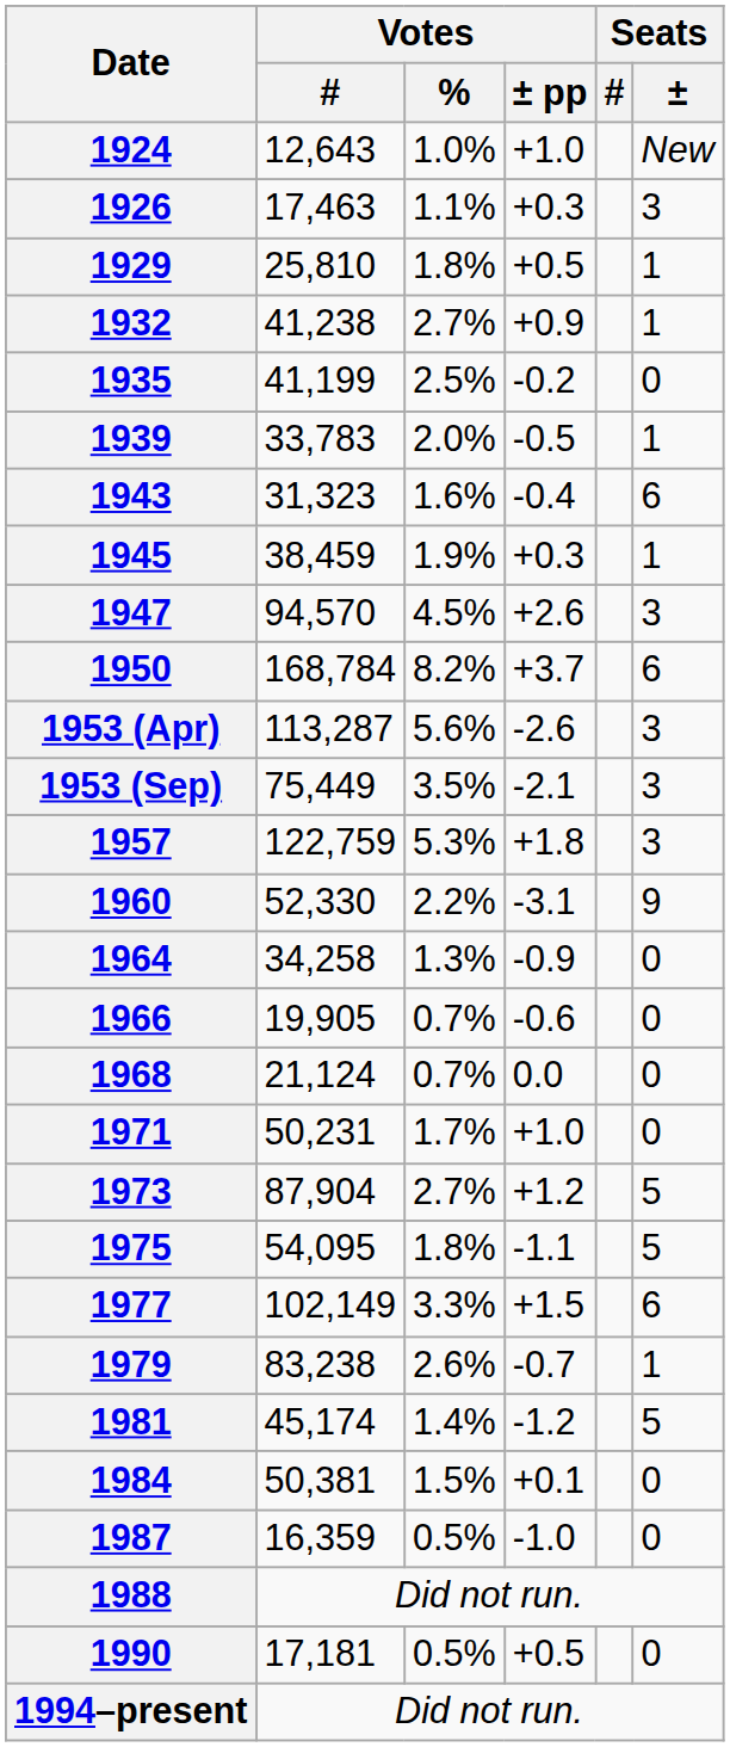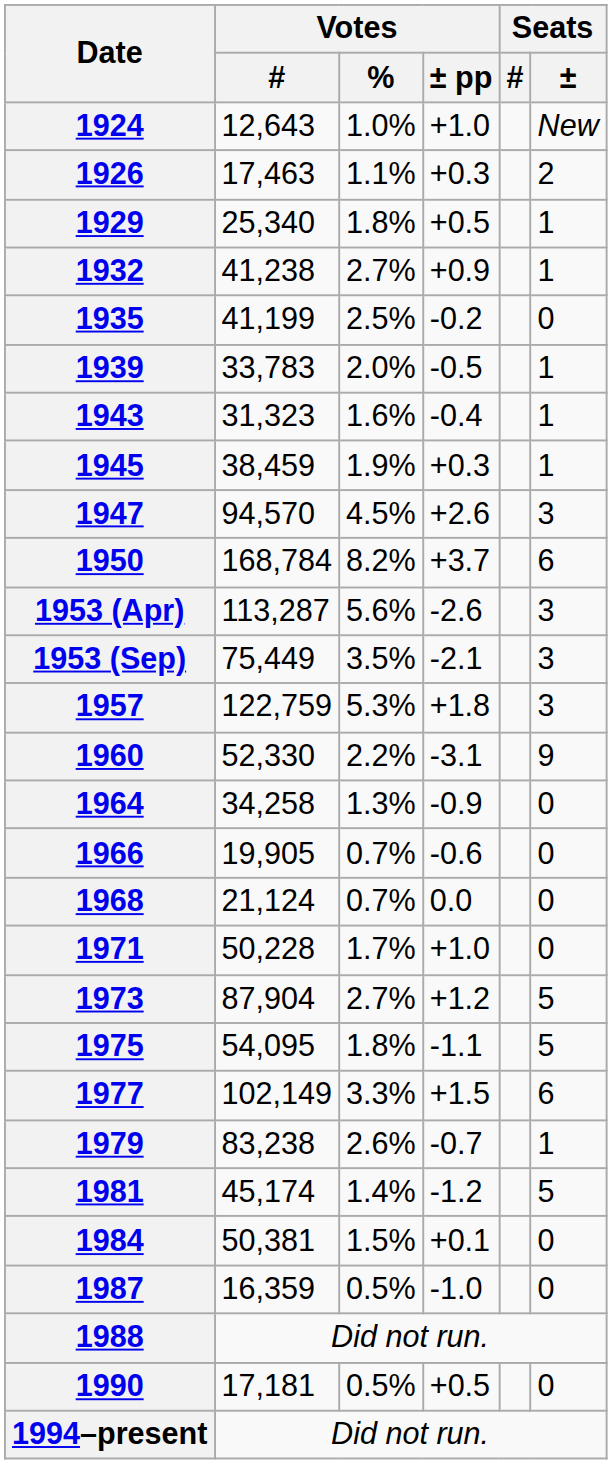1926 | Seats / ±: 3 -> 2
1929 | Votes / #: 25,810 -> 25,340
1943 | Seats / ±: 6 -> 1
1971 | Votes / #: 50,231 -> 50,228
